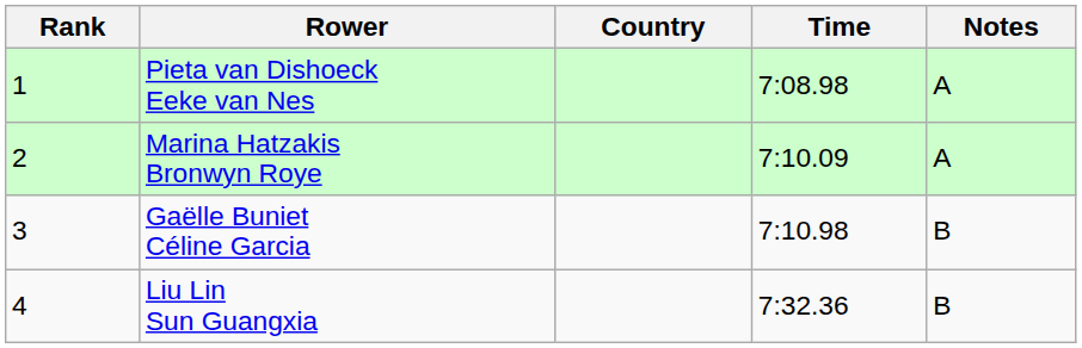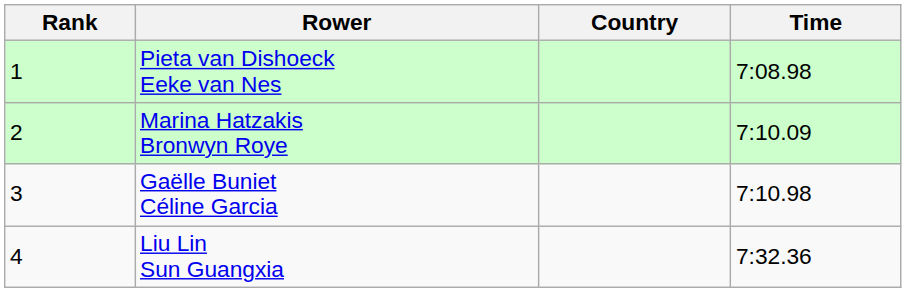- column: Notes | A | A | B | B
